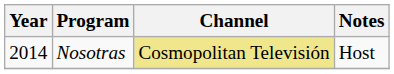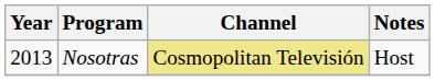Nosotras | Year: 2014 -> 2013
